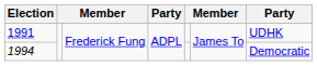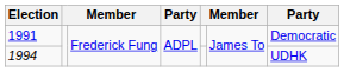1991 | column 7: UDHK -> Democratic
1994 | column 7: Democratic -> UDHK
